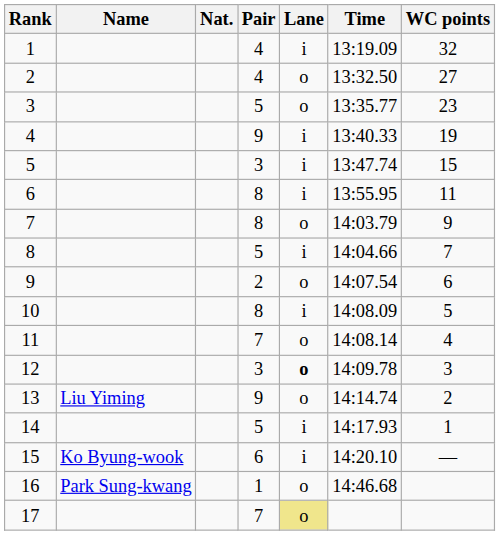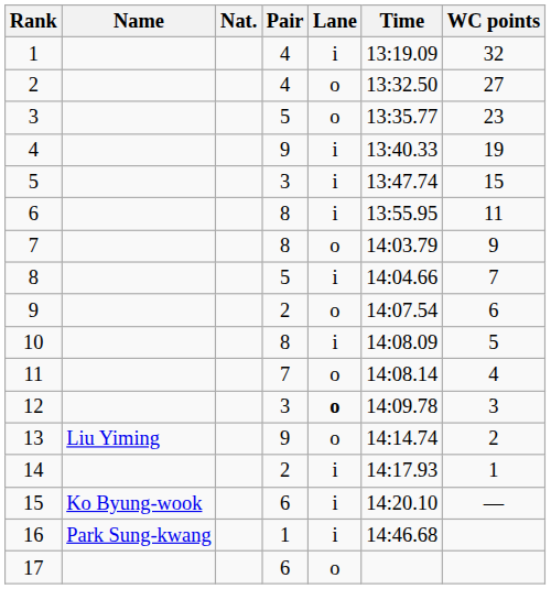14 | Pair: 5 -> 2
16 | Lane: o -> i
17 | Pair: 7 -> 6
17 | Lane: khaki background -> no background
